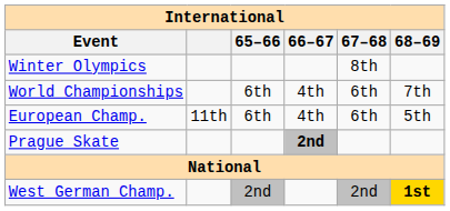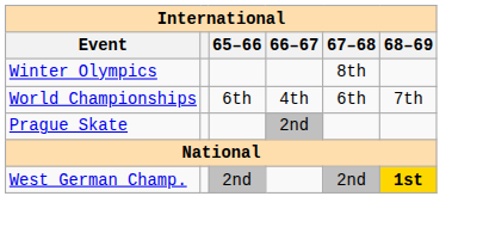- row: European Champ. | 11th | 6th | 4th | 6th | 5th
Prague Skate | 66–67: bold -> normal
